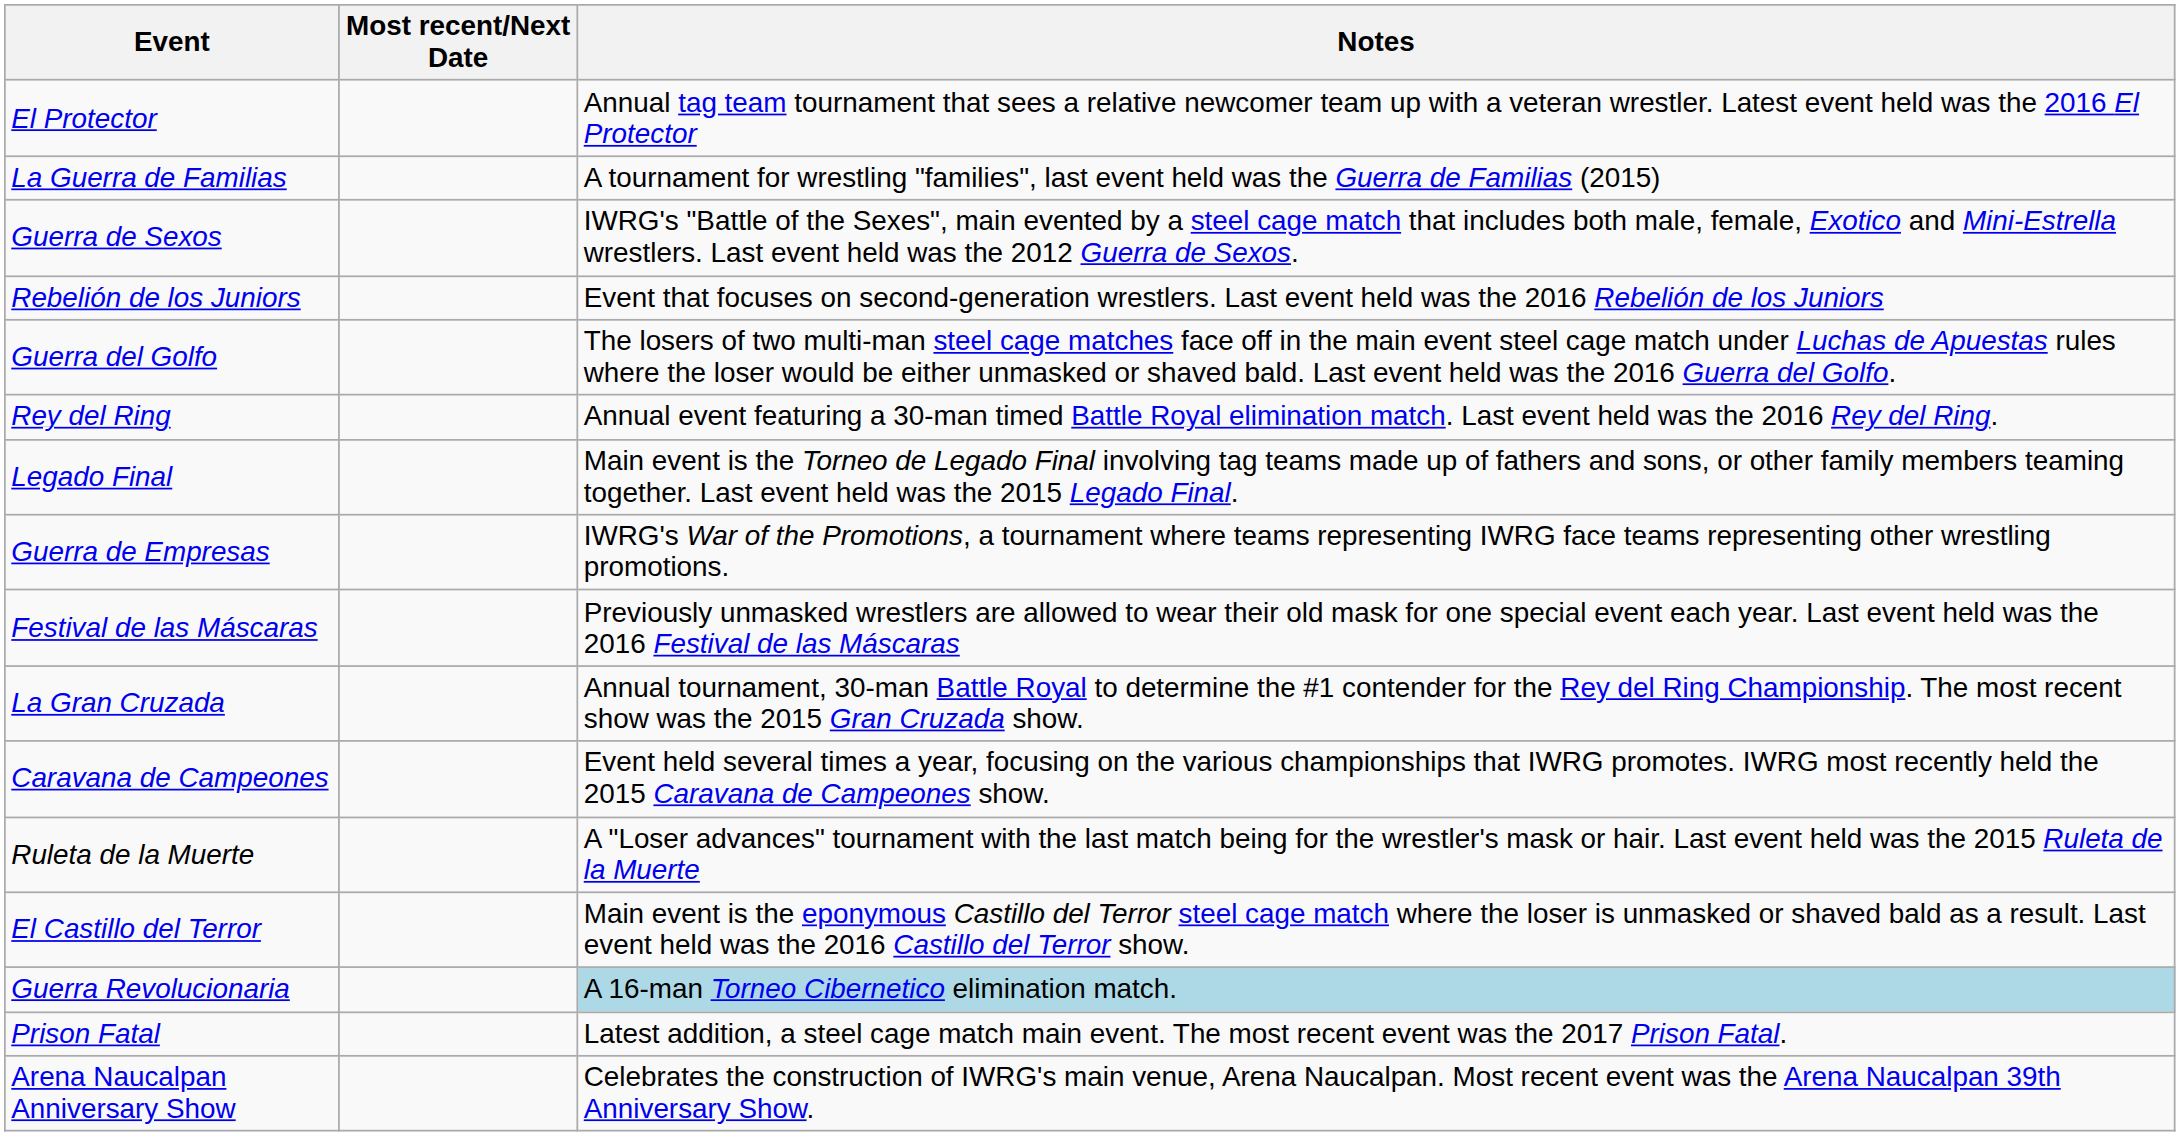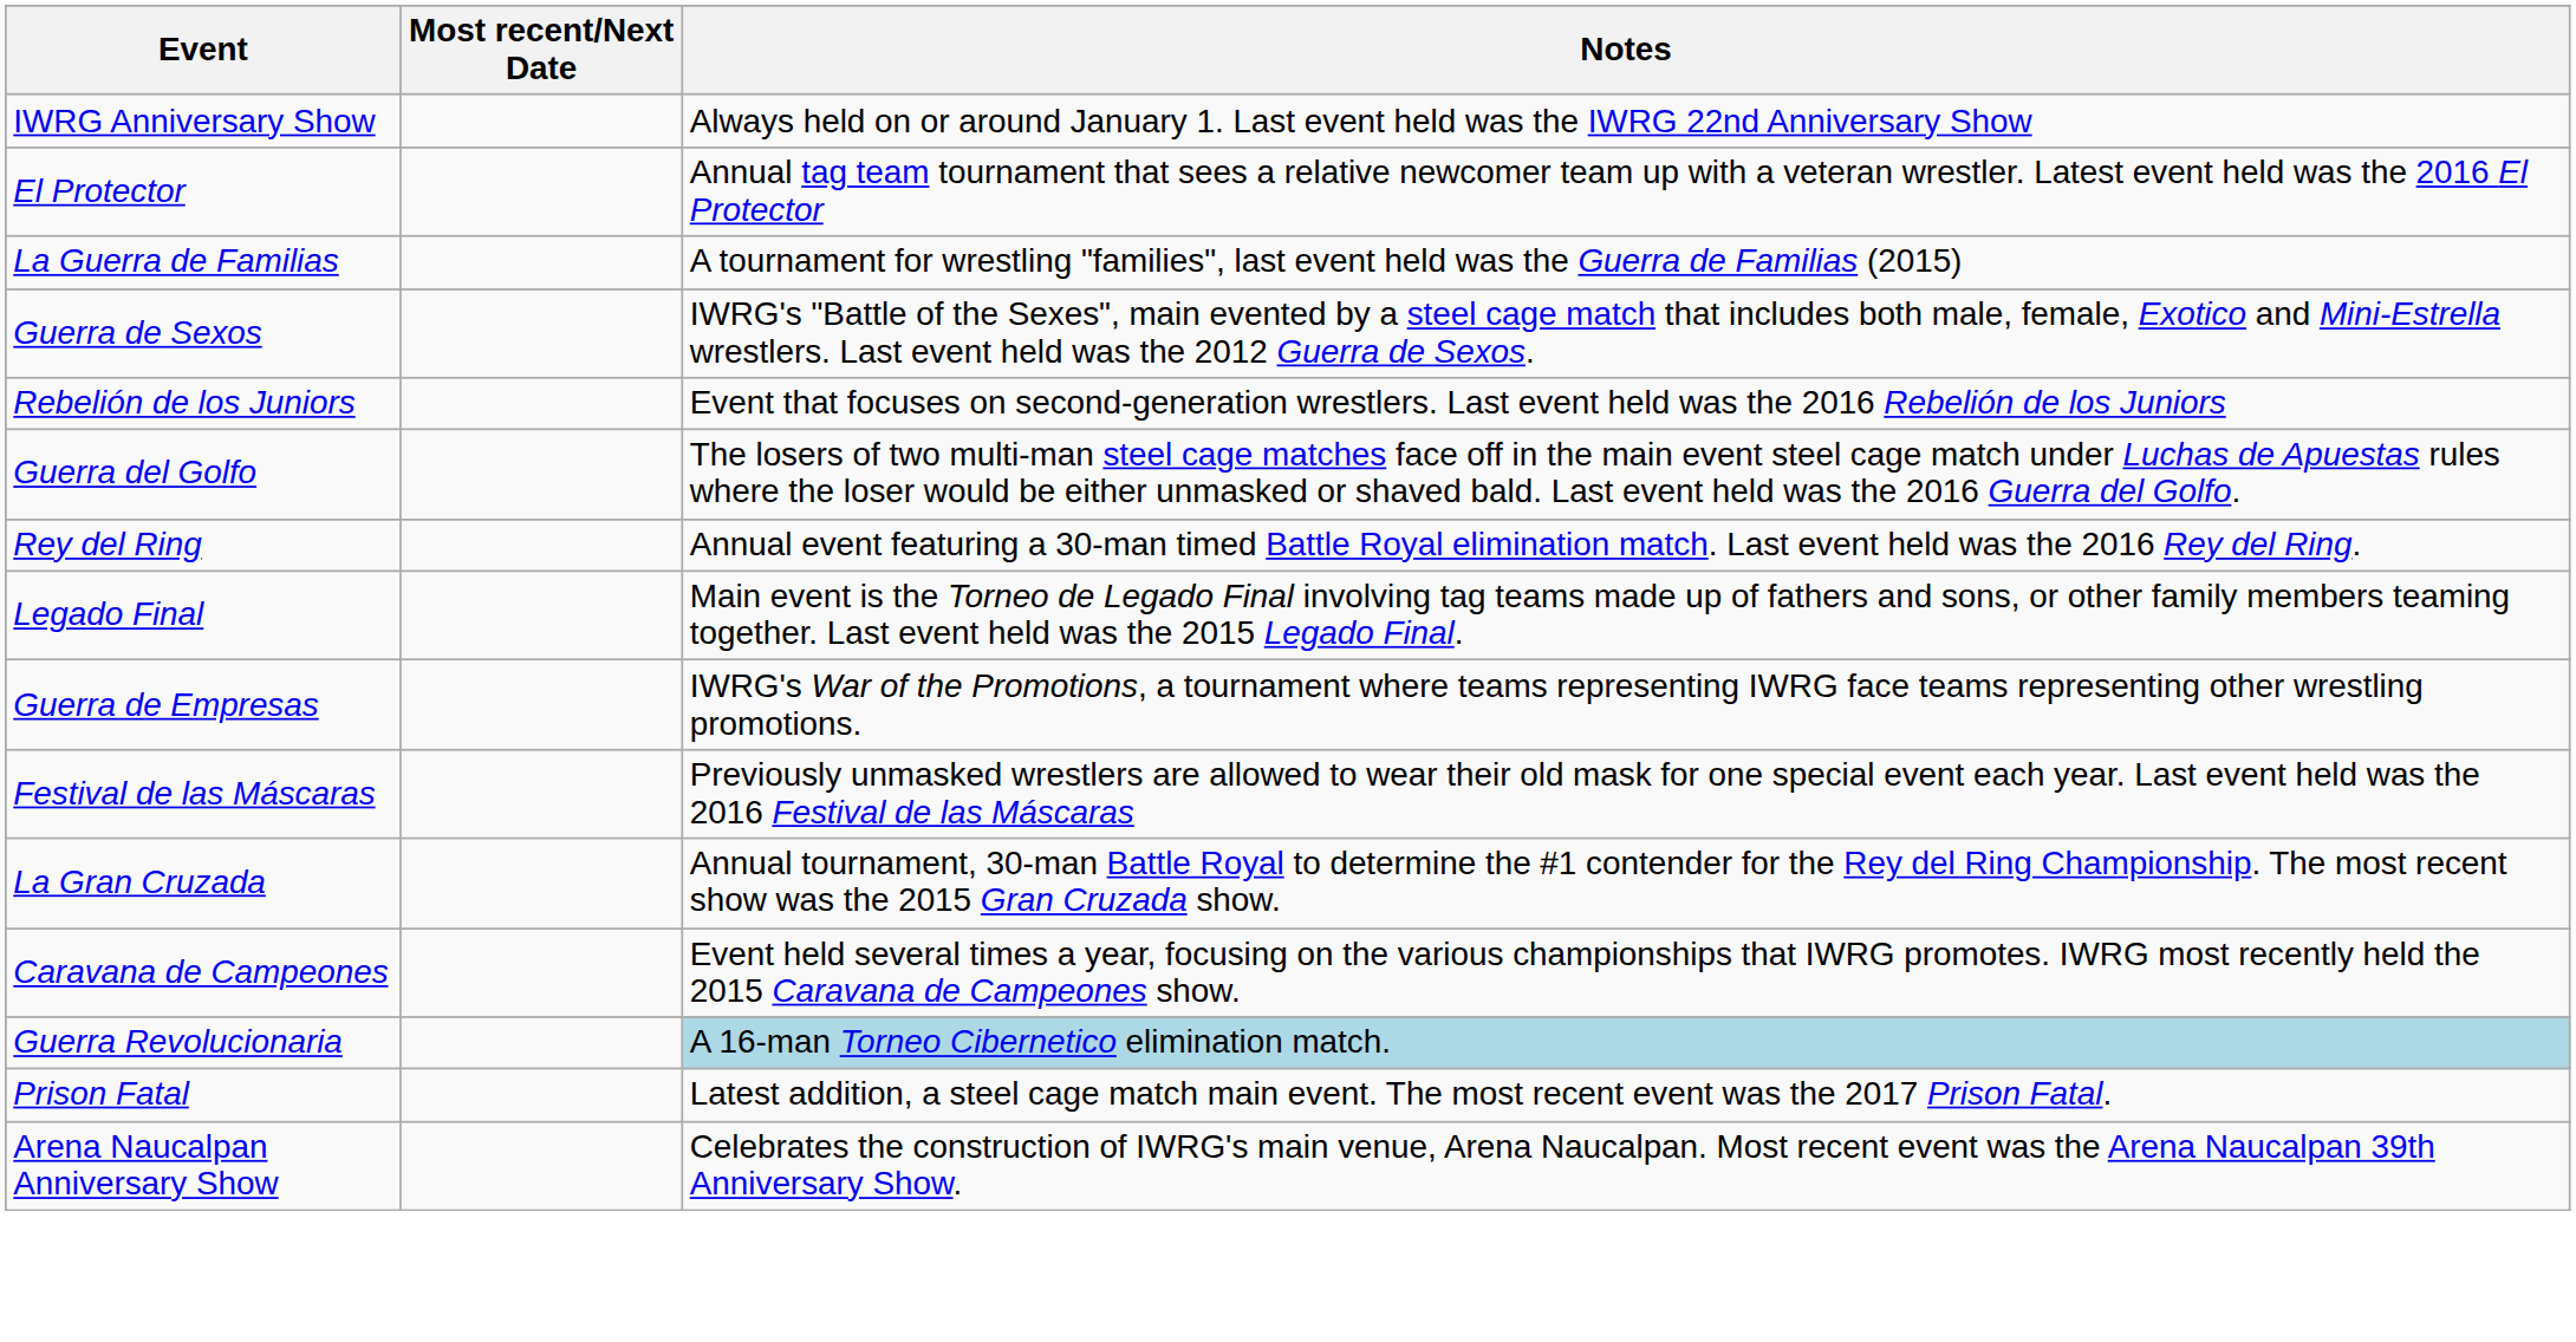+ row: IWRG Anniversary Show | Always held on or around January 1. Last event held was the IWRG 22nd Anniversary Show
- row: Ruleta de la Muerte | A "Loser advances" tournament with the last match being for the wrestler's mask or hair. Last event held was the 2015 Ruleta de la Muerte
- row: El Castillo del Terror | Main event is the eponymous Castillo del Terror steel cage match where the loser is unmasked or shaved bald as a result. Last event held was the 2016 Castillo del Terror show.
